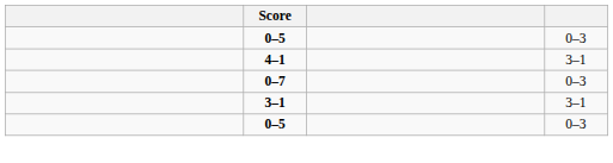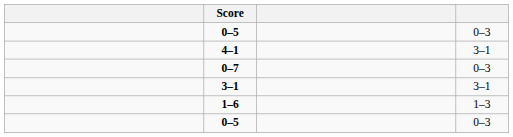+ row: 1–6 | 1–3
